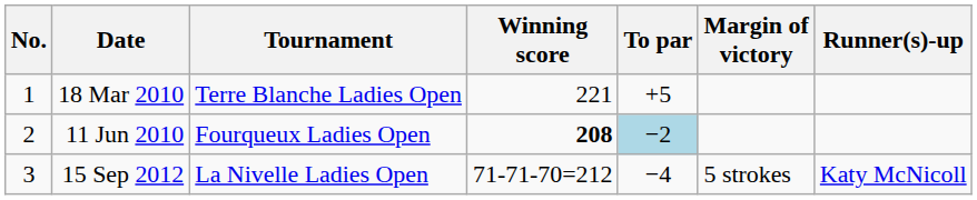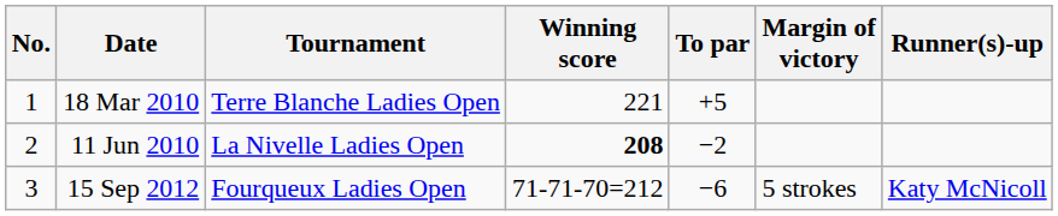11 Jun 2010 | Tournament: Fourqueux Ladies Open -> La Nivelle Ladies Open
11 Jun 2010 | To par: lightblue background -> no background
15 Sep 2012 | Tournament: La Nivelle Ladies Open -> Fourqueux Ladies Open
15 Sep 2012 | To par: −4 -> −6
